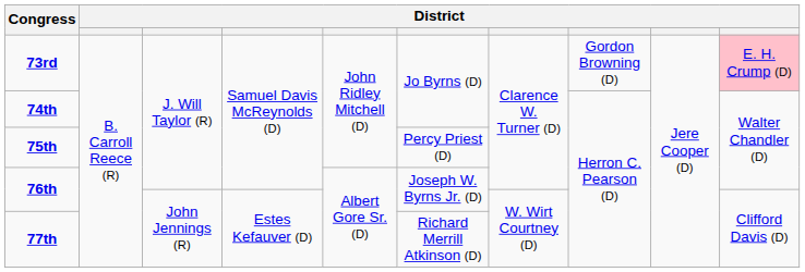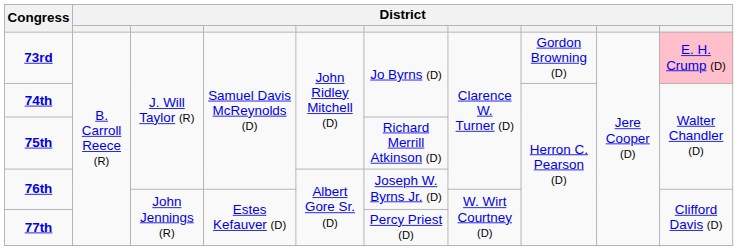75th | column 6: Percy Priest (D) -> Richard Merrill Atkinson (D)
77th | column 6: Richard Merrill Atkinson (D) -> Percy Priest (D)
